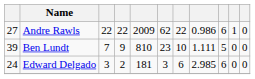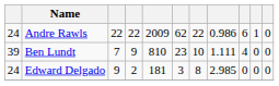Andre Rawls | column 1: 27 -> 24
Ben Lundt | column 9: 5 -> 4
Edward Delgado | column 3: 3 -> 9
Edward Delgado | column 7: 6 -> 8
Edward Delgado | column 9: 6 -> 0
